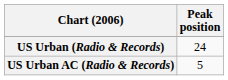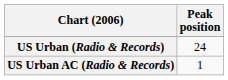US Urban AC (Radio & Records) | Peak position: 5 -> 1
